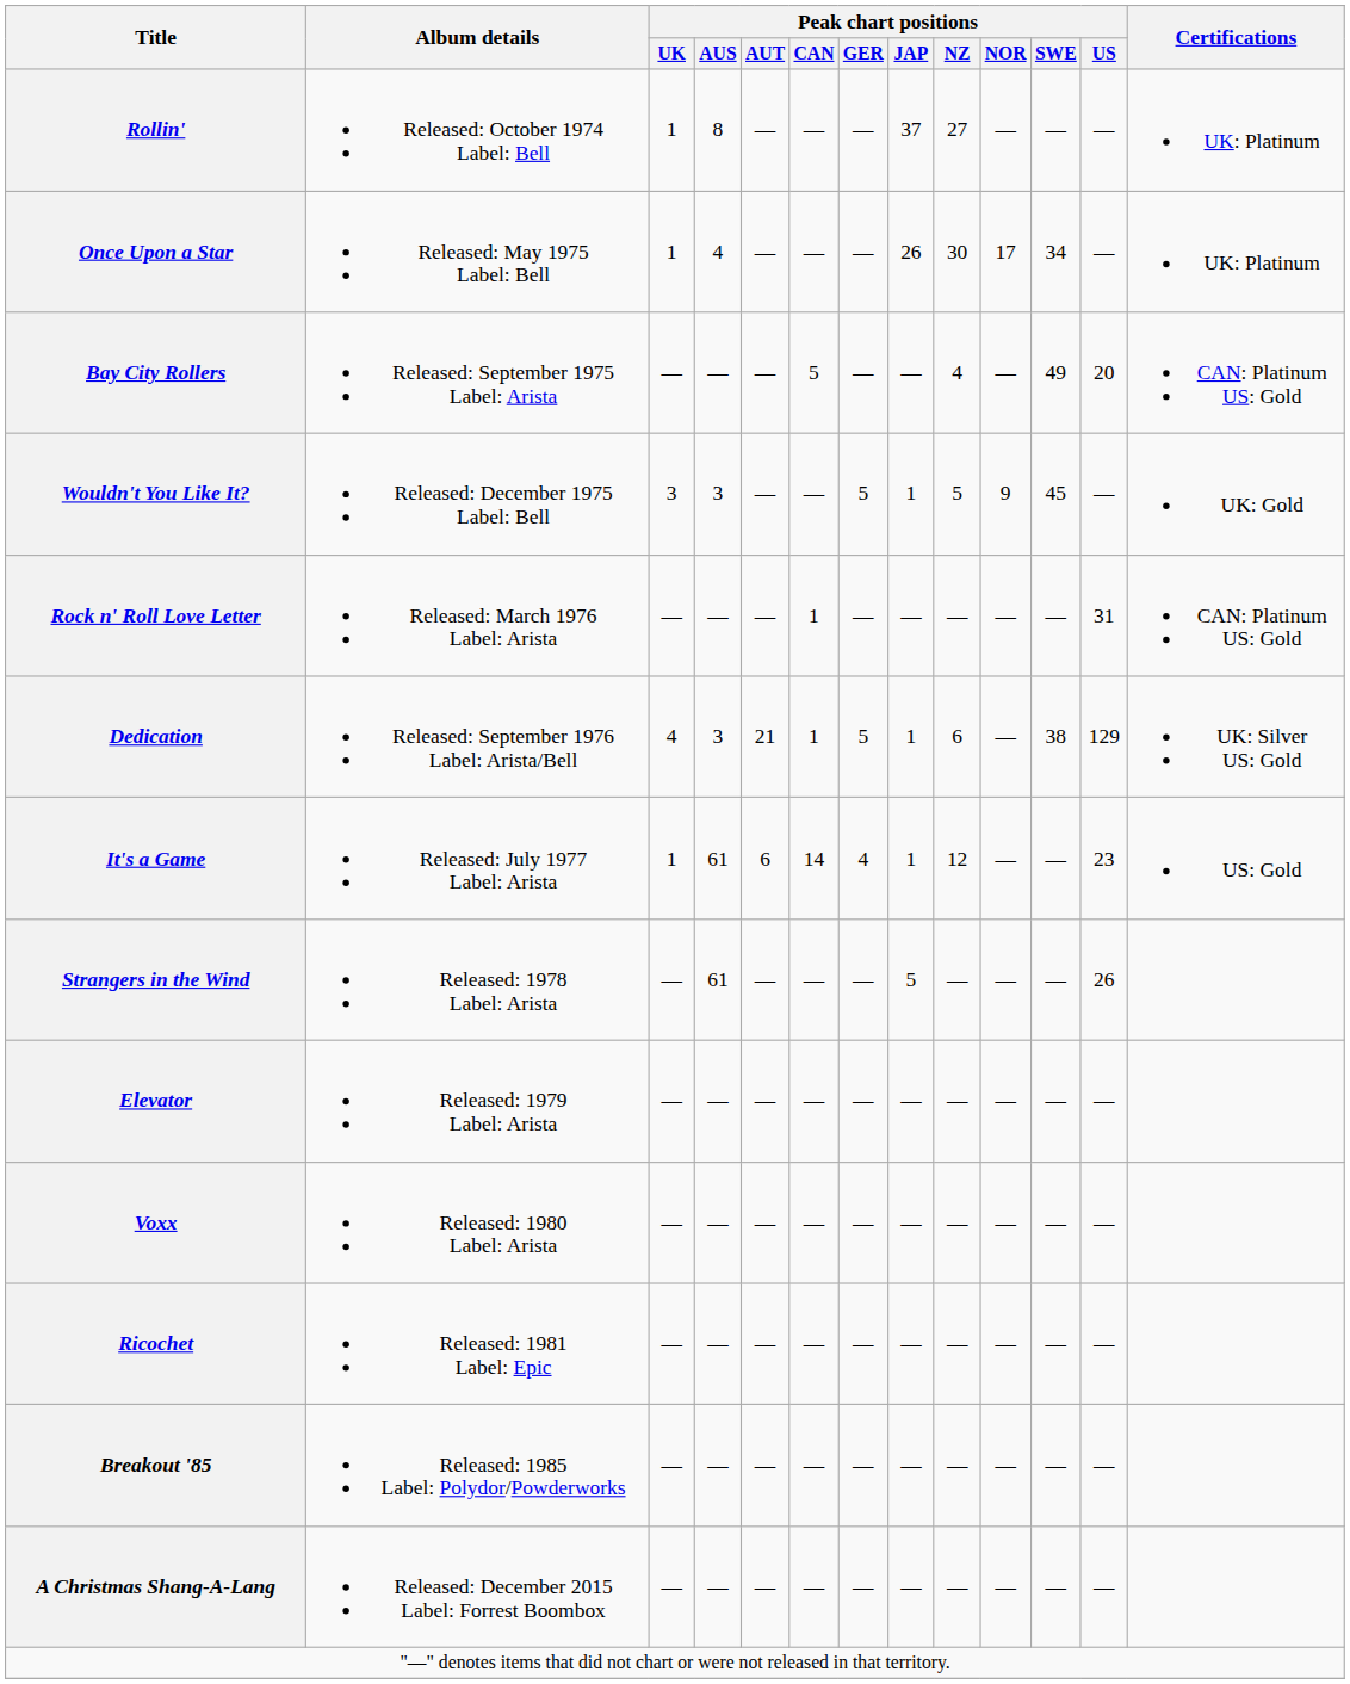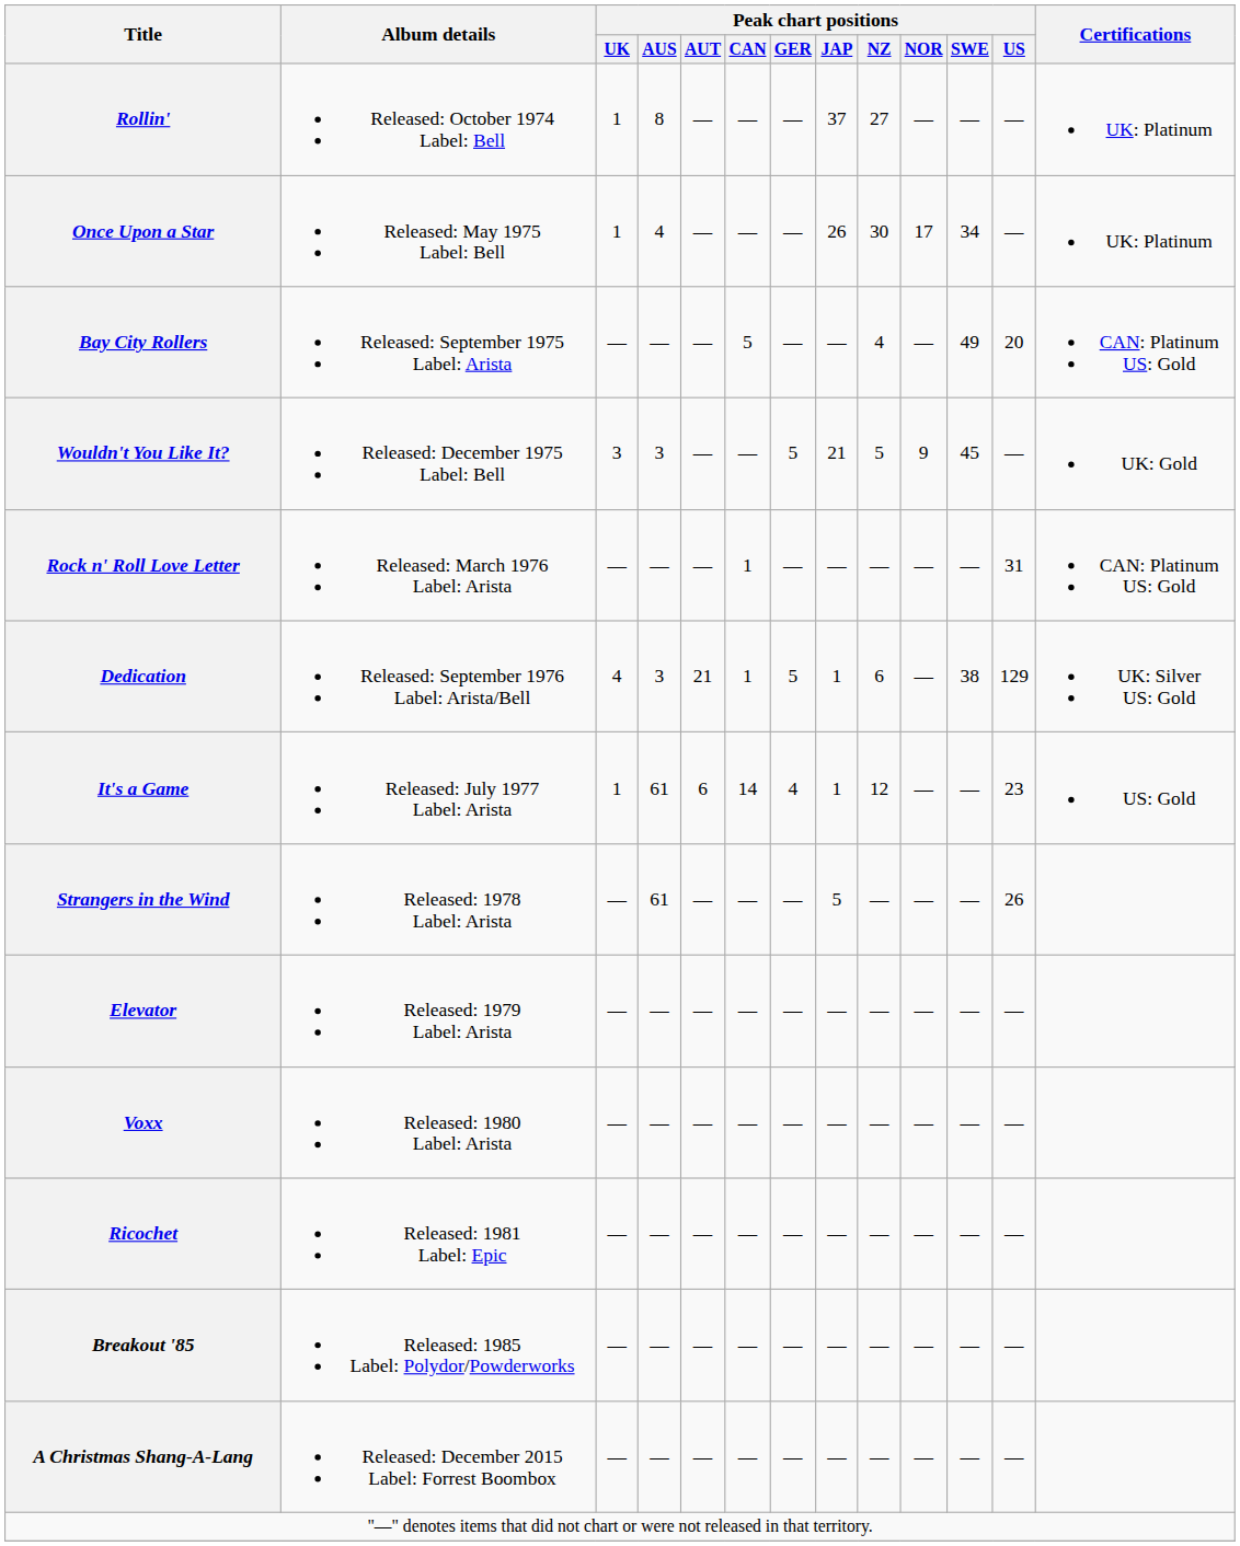Wouldn't You Like It? | Peak chart positions / JAP: 1 -> 21
